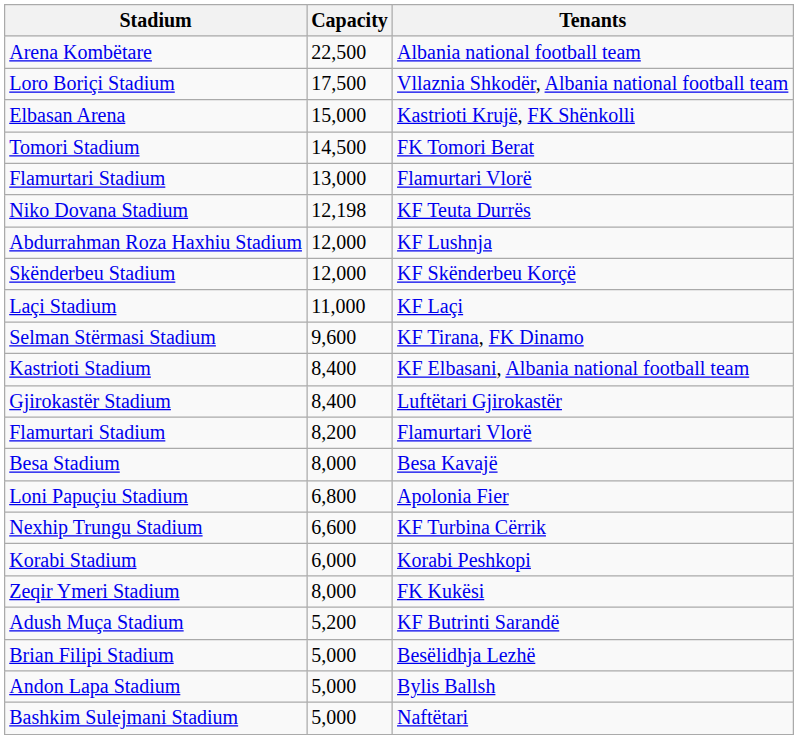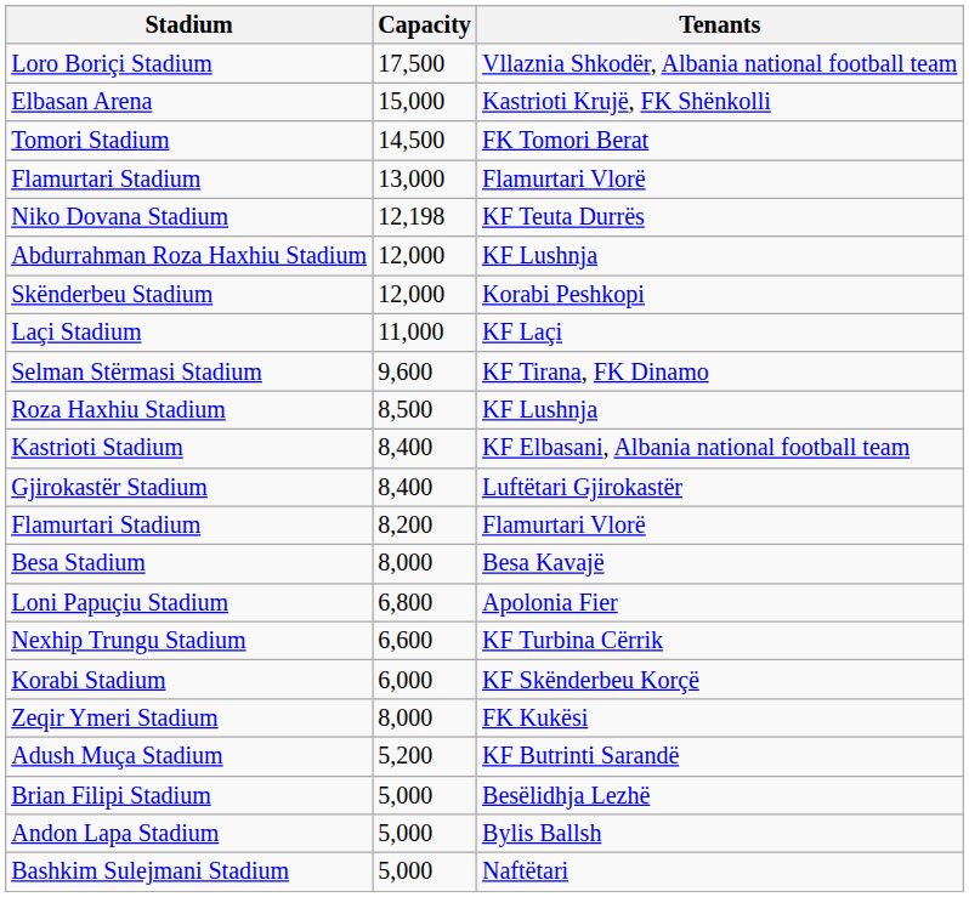- row: Arena Kombëtare | 22,500 | Albania national football team
Skënderbeu Stadium | Tenants: KF Skënderbeu Korçë -> Korabi Peshkopi
+ row: Roza Haxhiu Stadium | 8,500 | KF Lushnja
Korabi Stadium | Tenants: Korabi Peshkopi -> KF Skënderbeu Korçë
